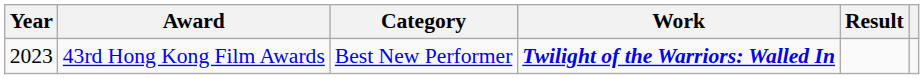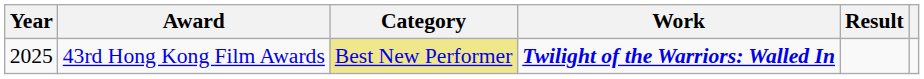43rd Hong Kong Film Awards | Year: 2023 -> 2025
43rd Hong Kong Film Awards | Category: no background -> khaki background
